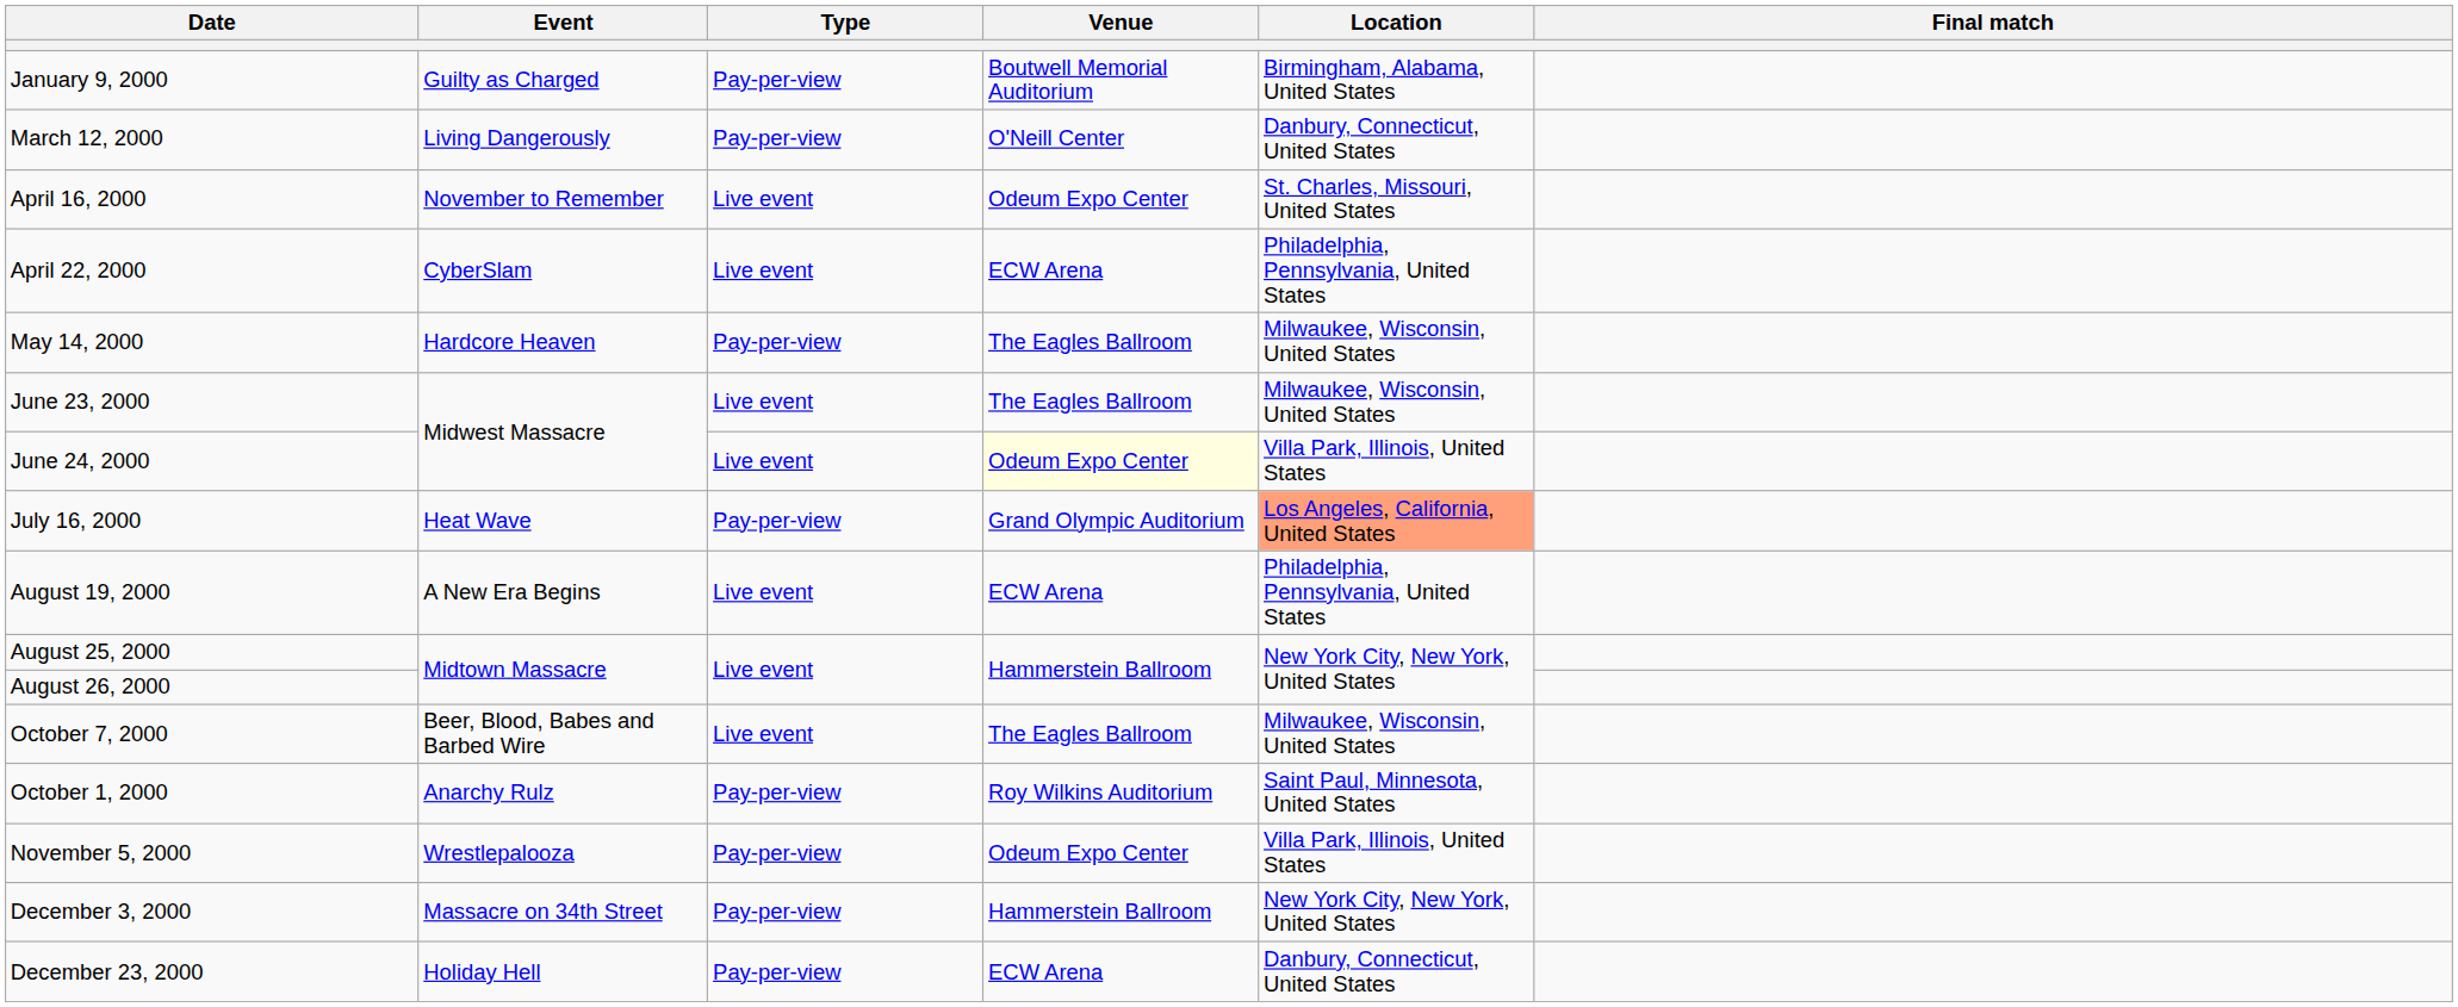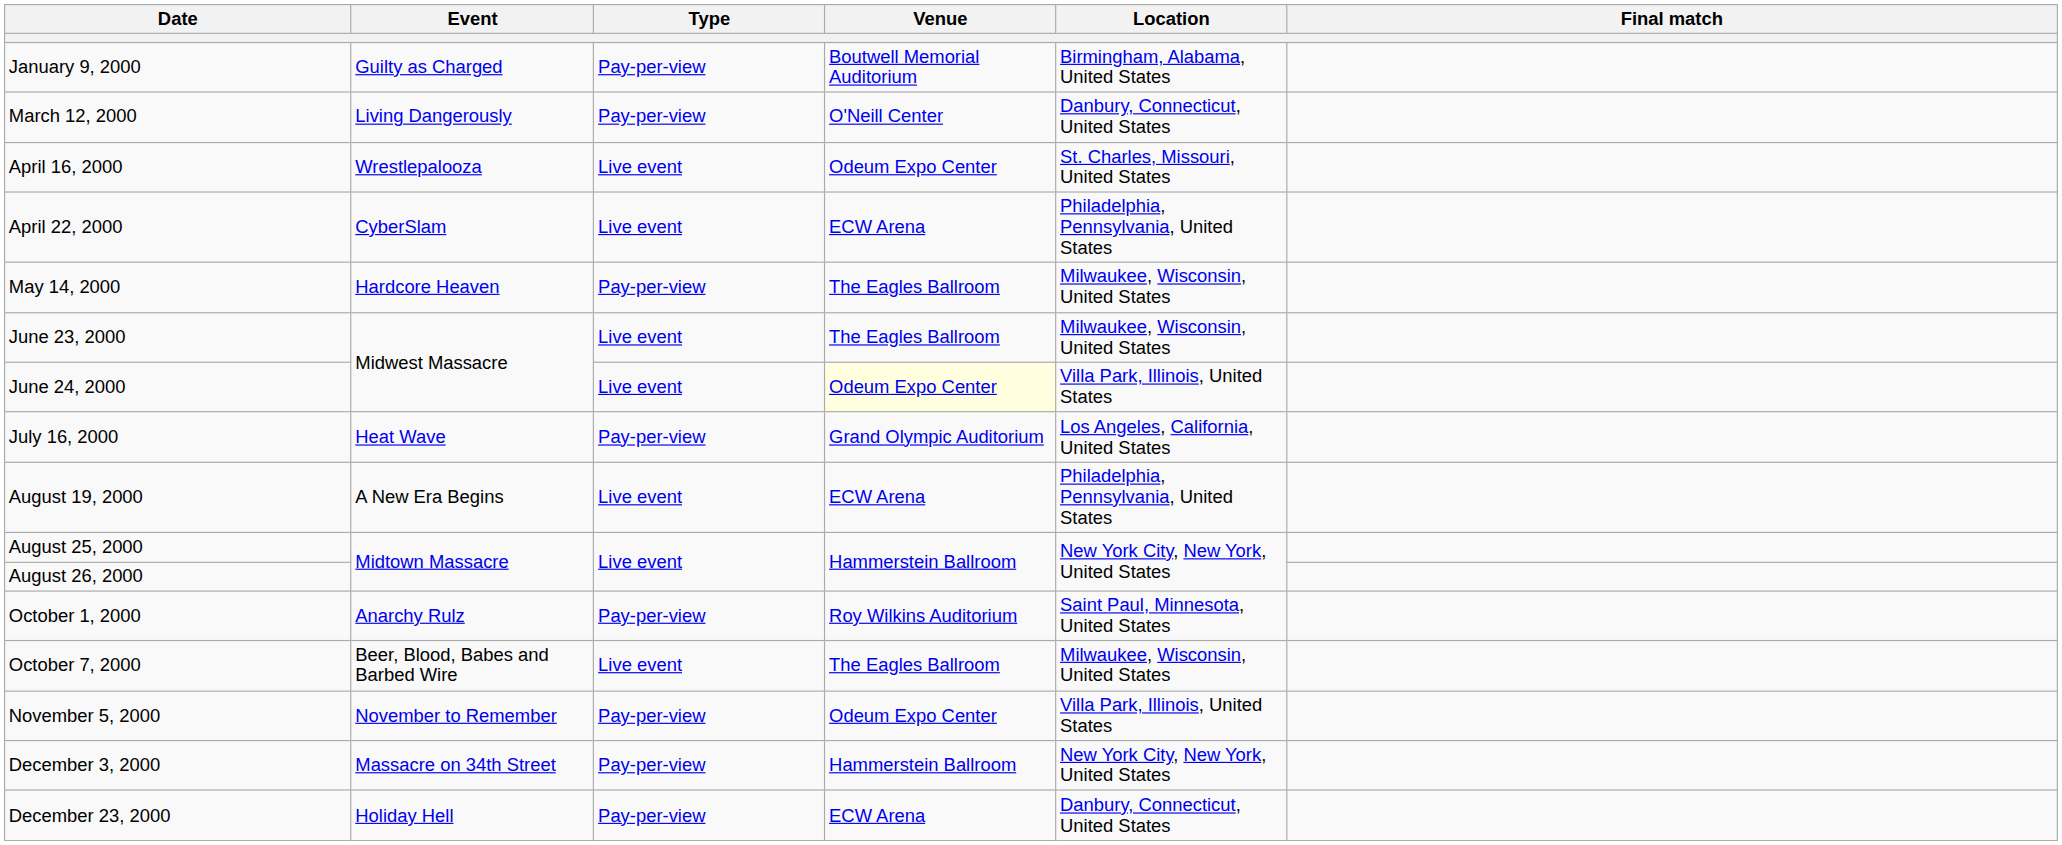April 16, 2000 | Event: November to Remember -> Wrestlepalooza
July 16, 2000 | Location: lightsalmon background -> no background
rows swapped: October 1, 2000 <-> October 7, 2000
November 5, 2000 | Event: Wrestlepalooza -> November to Remember
